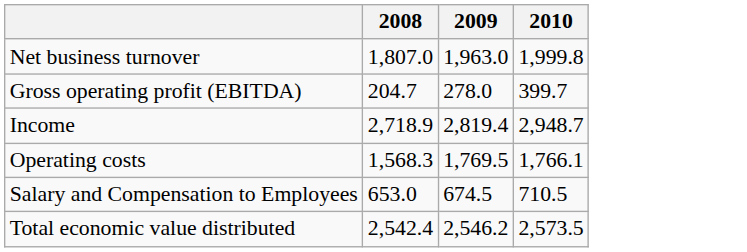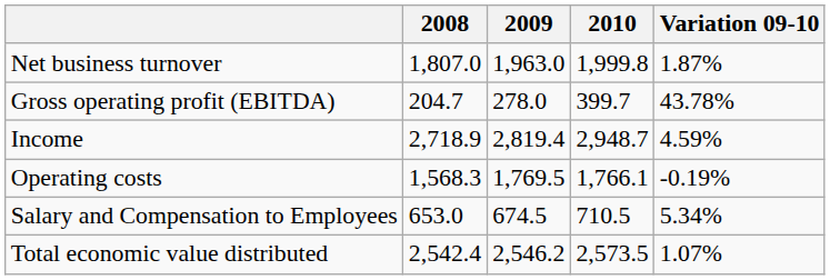+ column: Variation 09-10 | 1.87% | 43.78% | 4.59% | -0.19% | 5.34% | 1.07%
